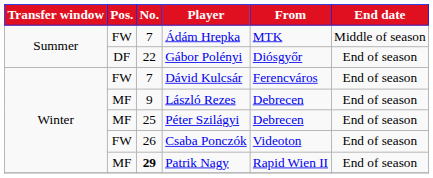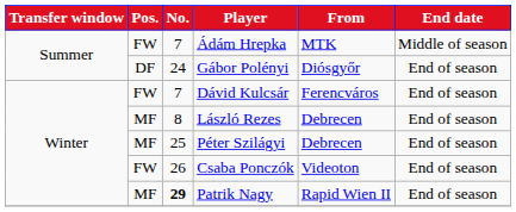Gábor Polényi | No.: 22 -> 24
László Rezes | No.: 9 -> 8
